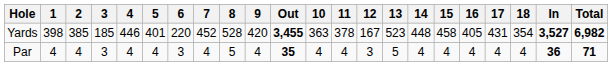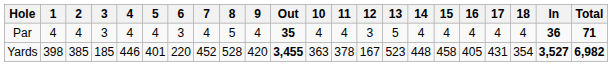rows swapped: Yards <-> Par
